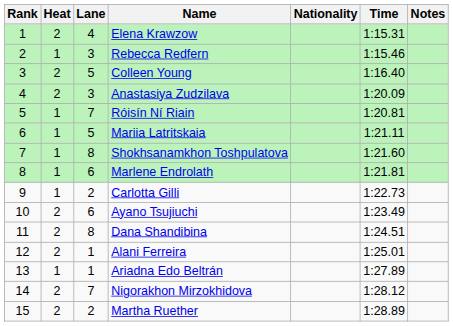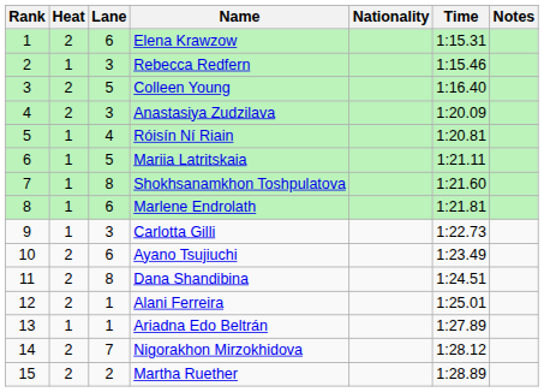Elena Krawzow | Lane: 4 -> 6
Róisín Ní Riain | Lane: 7 -> 4
Carlotta Gilli | Lane: 2 -> 3
